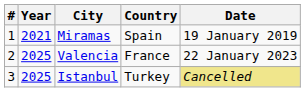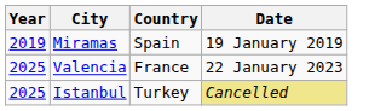- column: # | 1 | 2 | 3
Miramas | Year: 2021 -> 2019
